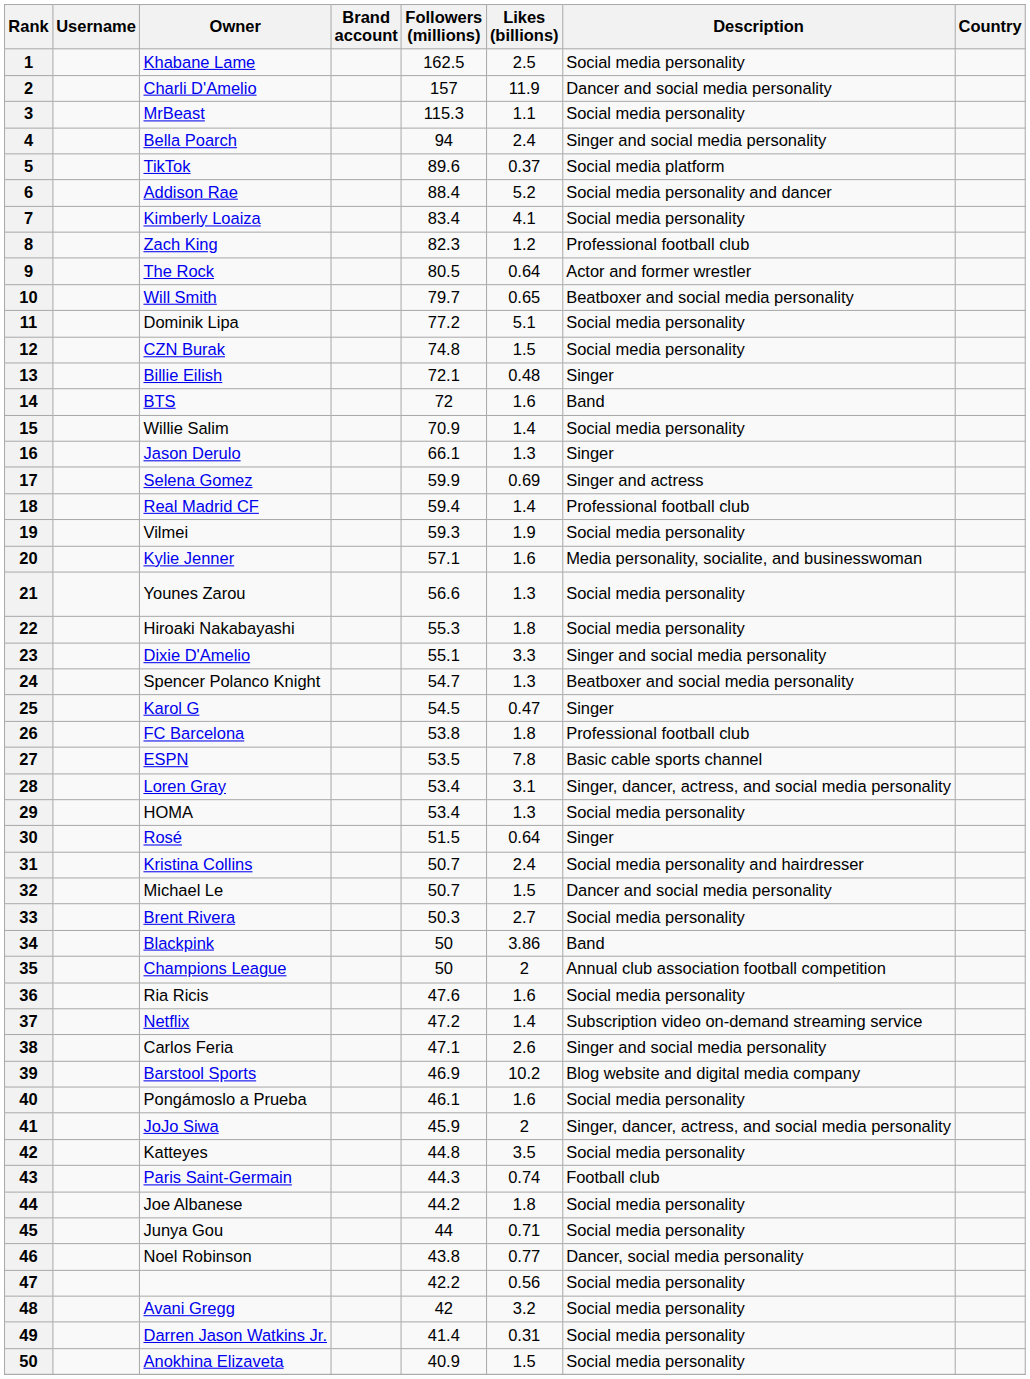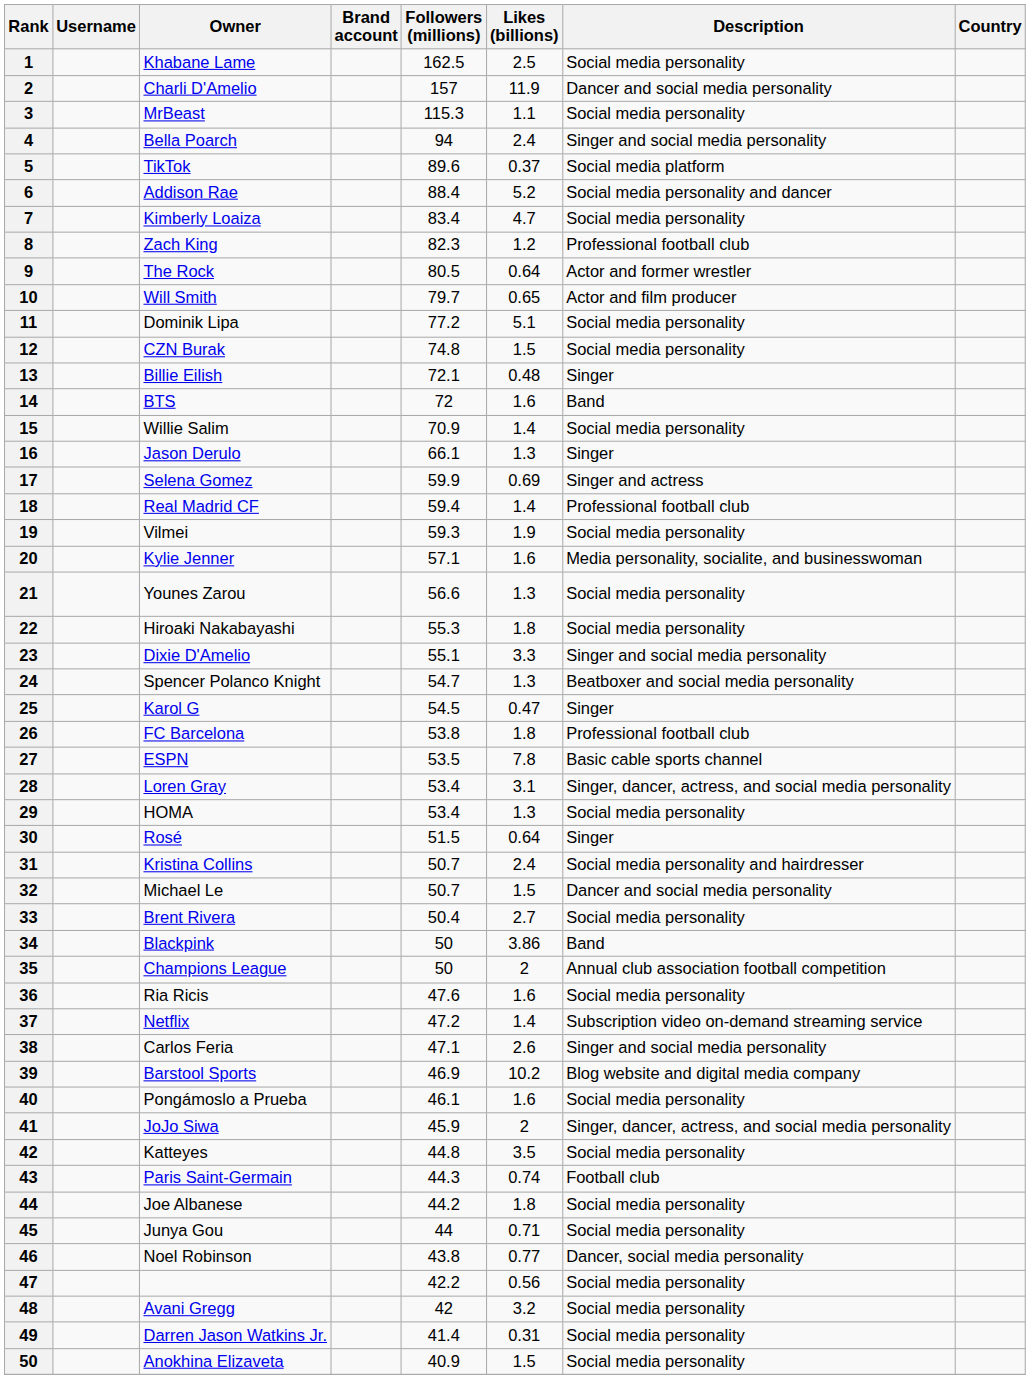Kimberly Loaiza | Likes (billions): 4.1 -> 4.7
Will Smith | Description: Beatboxer and social media personality -> Actor and film producer
Brent Rivera | Followers (millions): 50.3 -> 50.4
